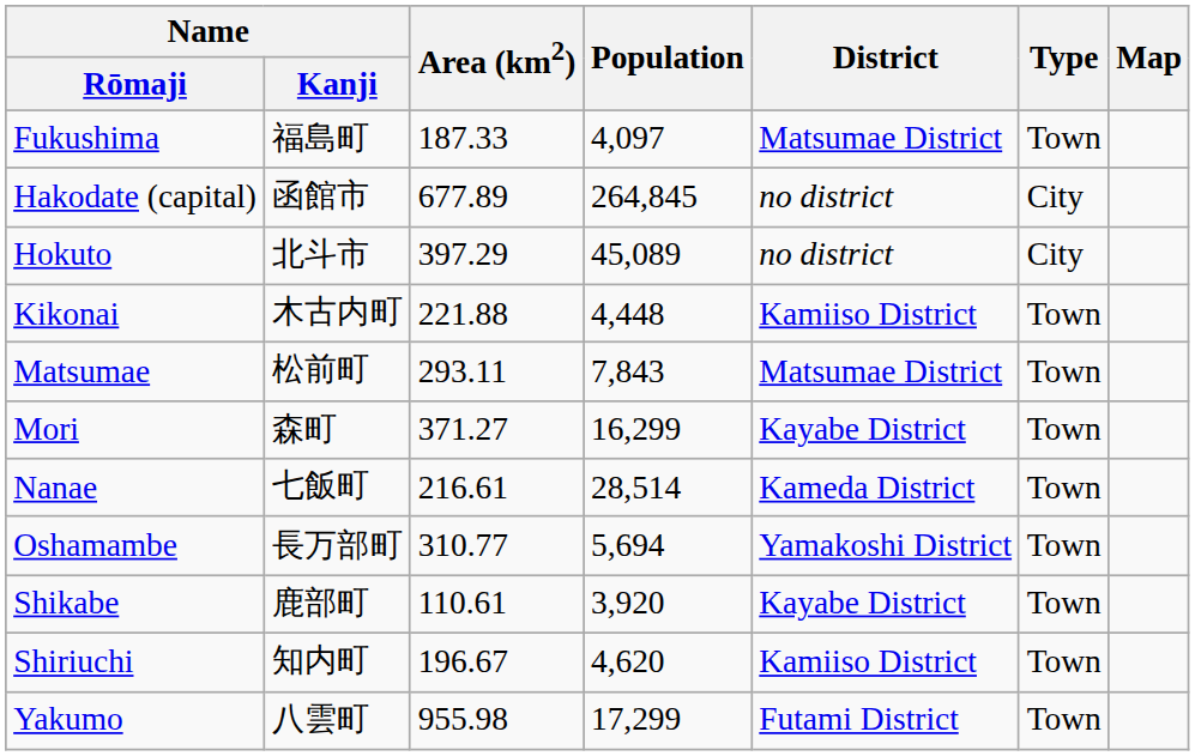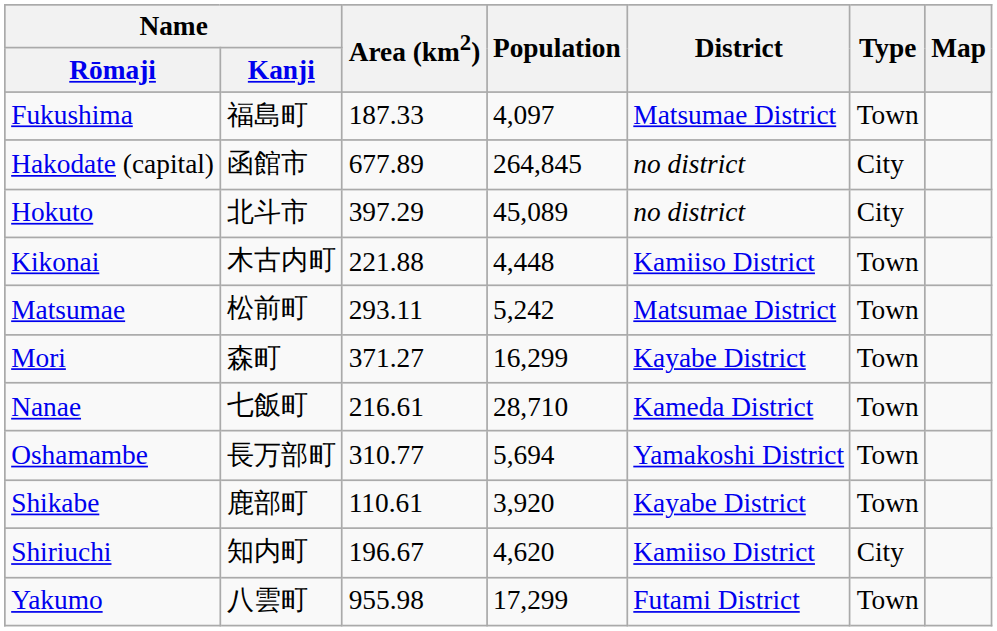Matsumae | Population: 7,843 -> 5,242
Nanae | Population: 28,514 -> 28,710
Shiriuchi | Type: Town -> City
